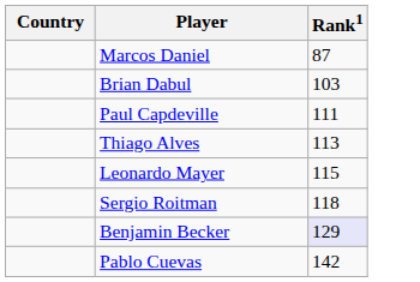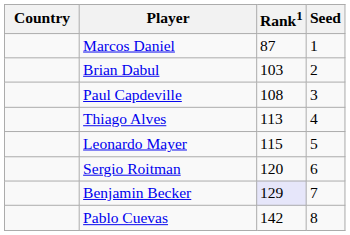+ column: Seed | 1 | 2 | 3 | 4 | 5 | 6 | 7 | 8
Paul Capdeville | Rank1: 111 -> 108
Sergio Roitman | Rank1: 118 -> 120
